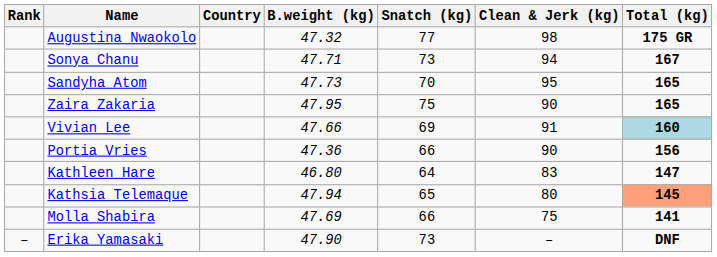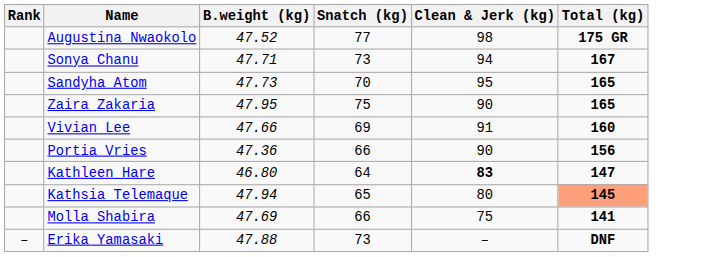- column: Country
Augustina Nwaokolo | B.weight (kg): 47.32 -> 47.52
Vivian Lee | Total (kg): lightblue background -> no background
Kathleen Hare | Clean & Jerk (kg): normal -> bold
Erika Yamasaki | B.weight (kg): 47.90 -> 47.88
